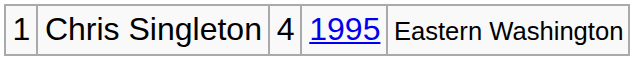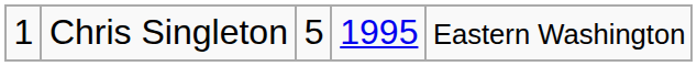Chris Singleton | column 3: 4 -> 5
